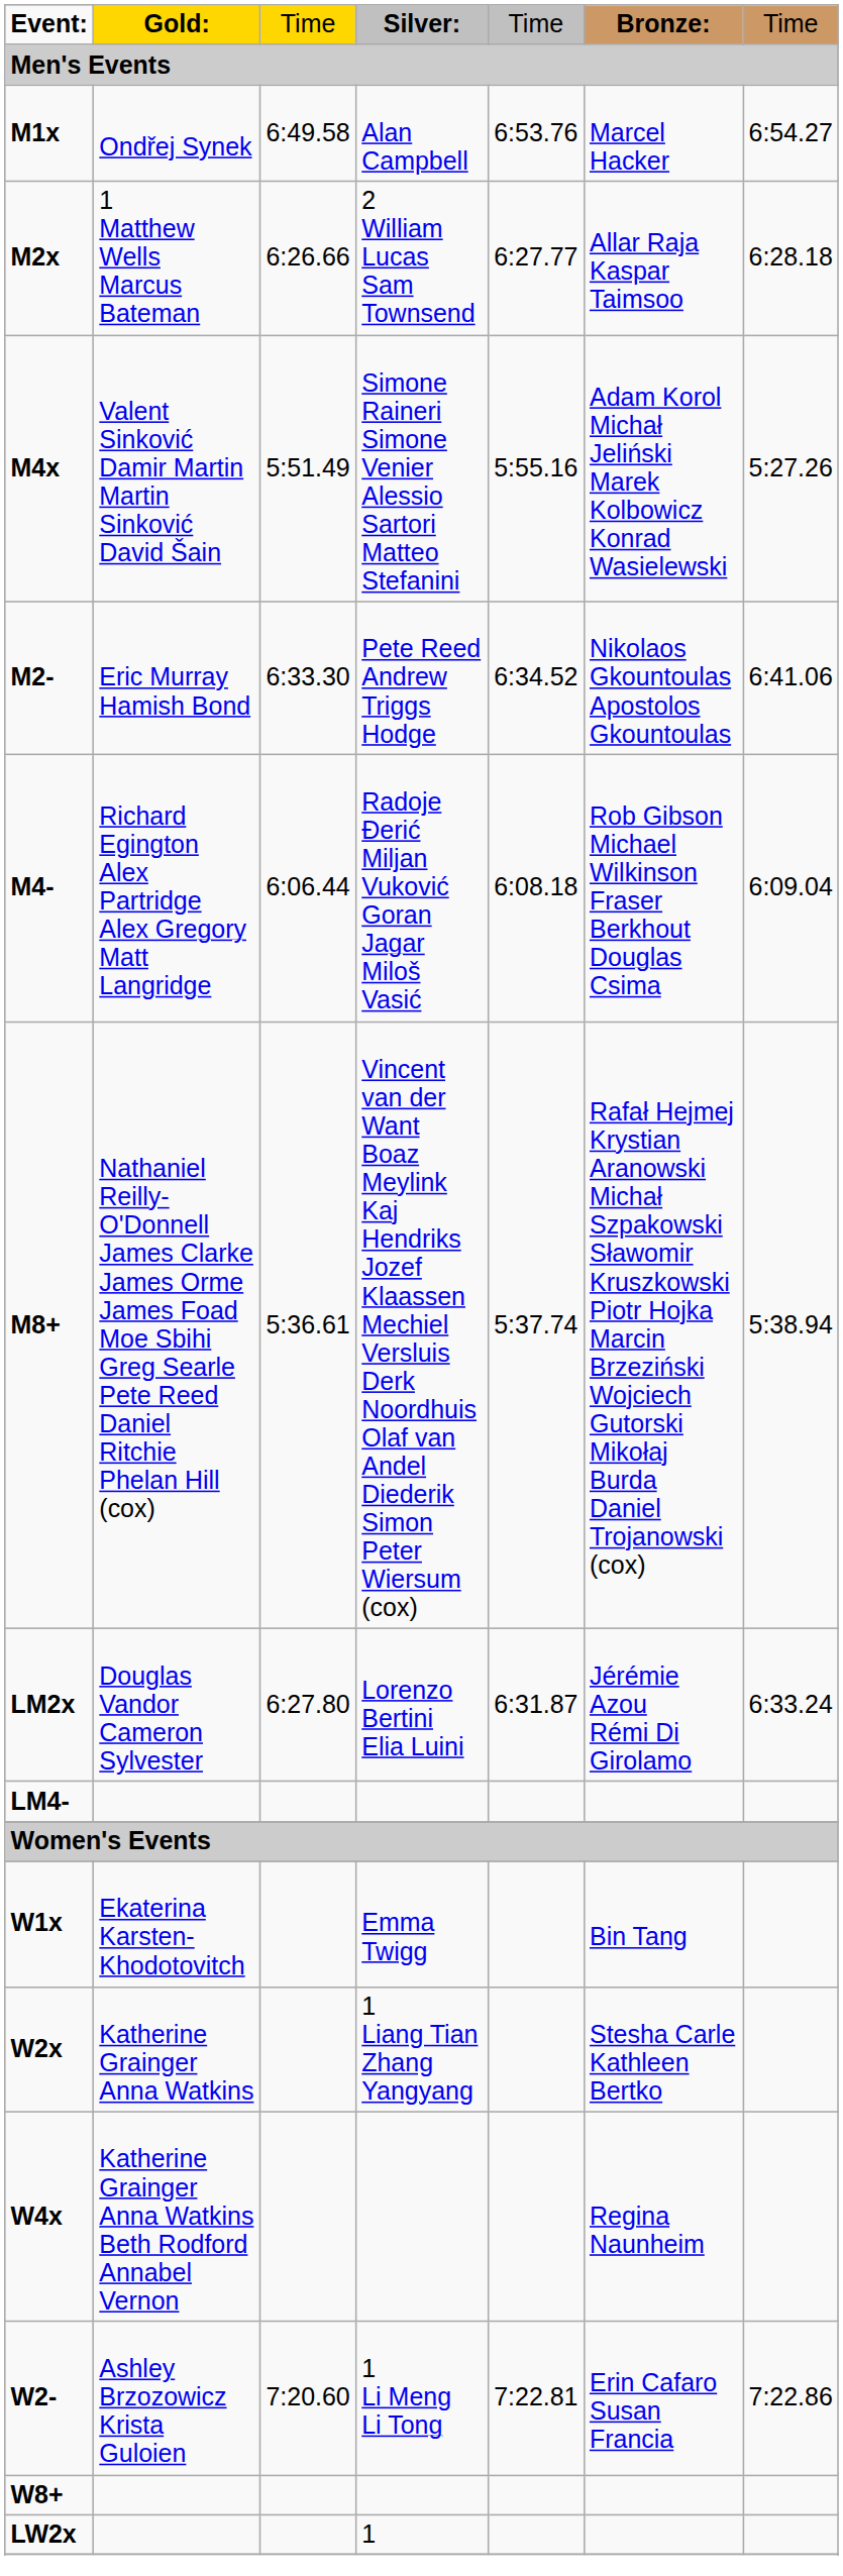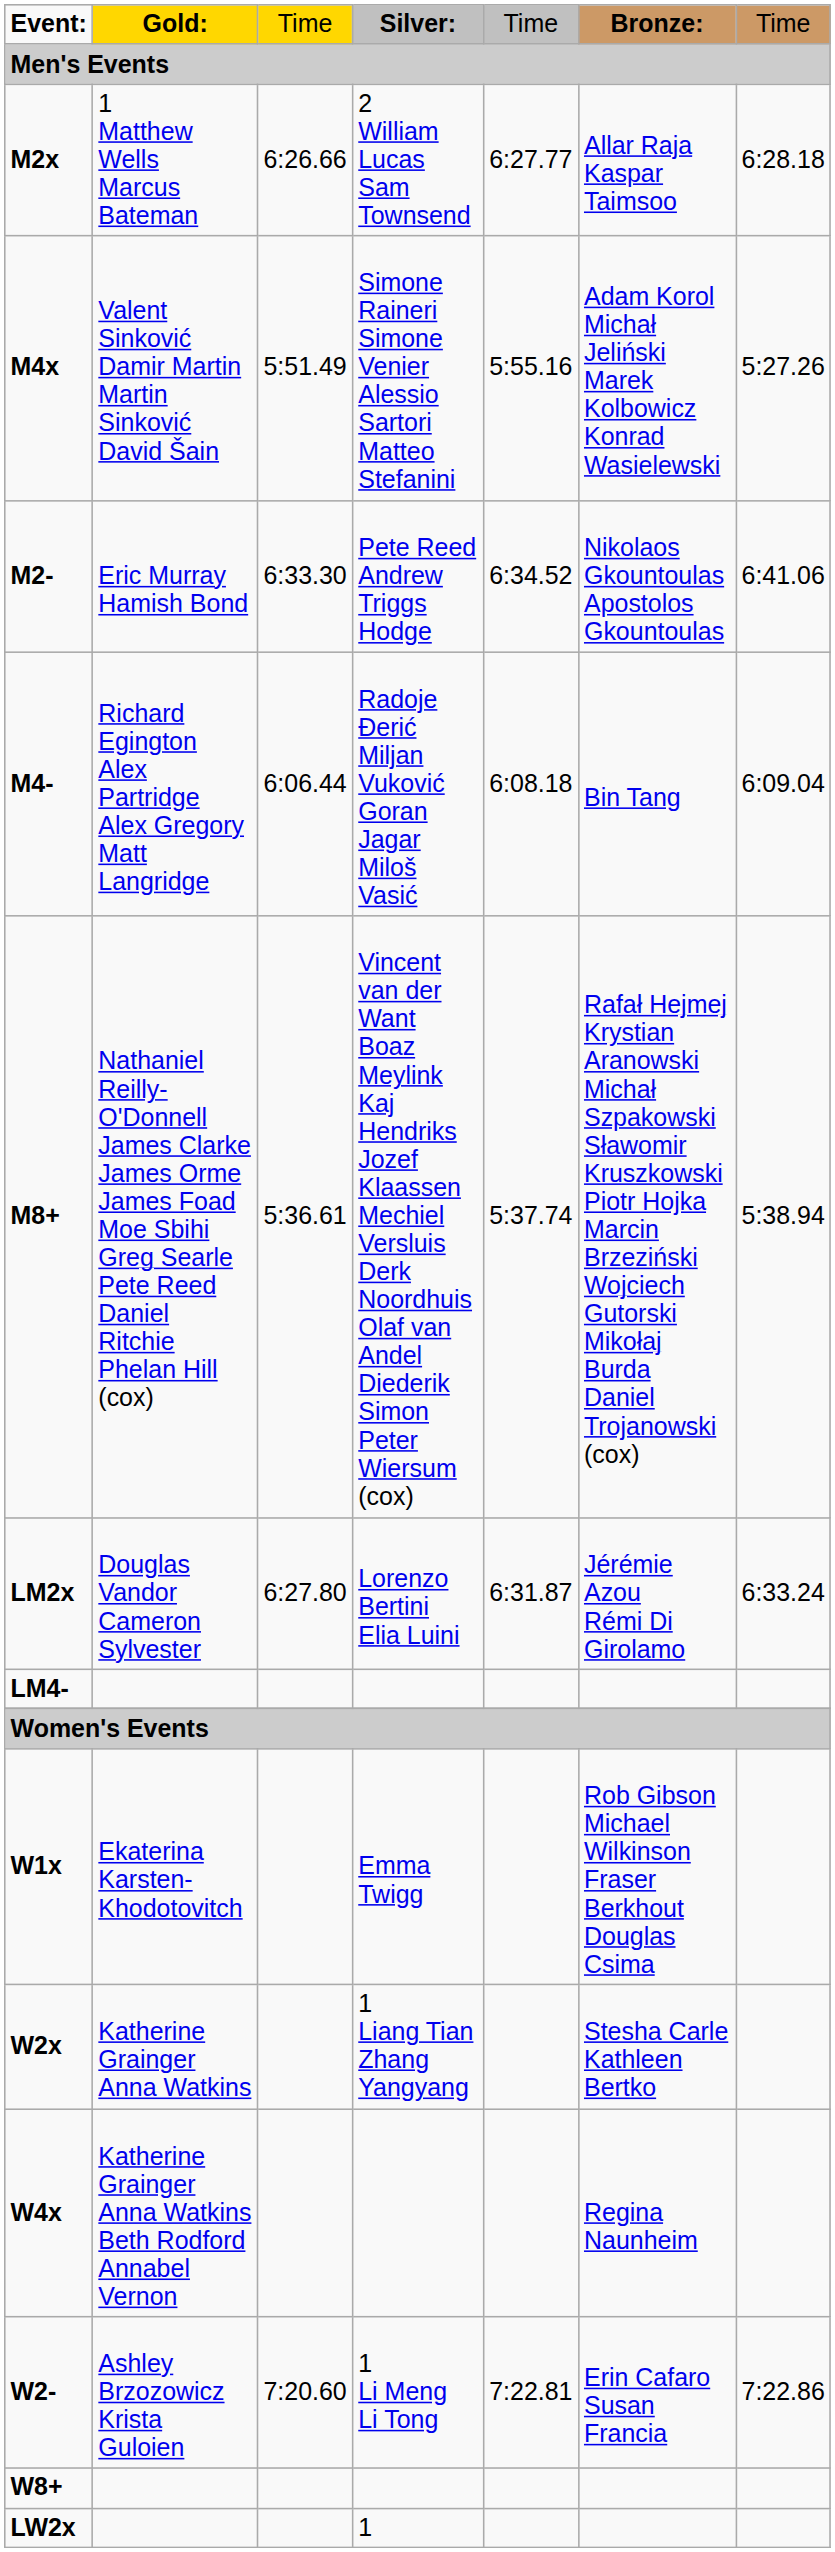- row: M1x | Ondřej Synek | 6:49.58 | Alan Campbell | 6:53.76 | Marcel Hacker | 6:54.27
M4- | column 6: Rob Gibson Michael Wilkinson Fraser Berkhout Douglas Csima -> Bin Tang
W1x | column 6: Bin Tang -> Rob Gibson Michael Wilkinson Fraser Berkhout Douglas Csima
